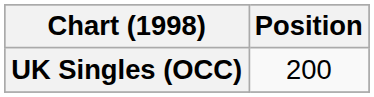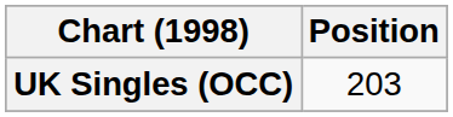UK Singles (OCC) | Position: 200 -> 203
